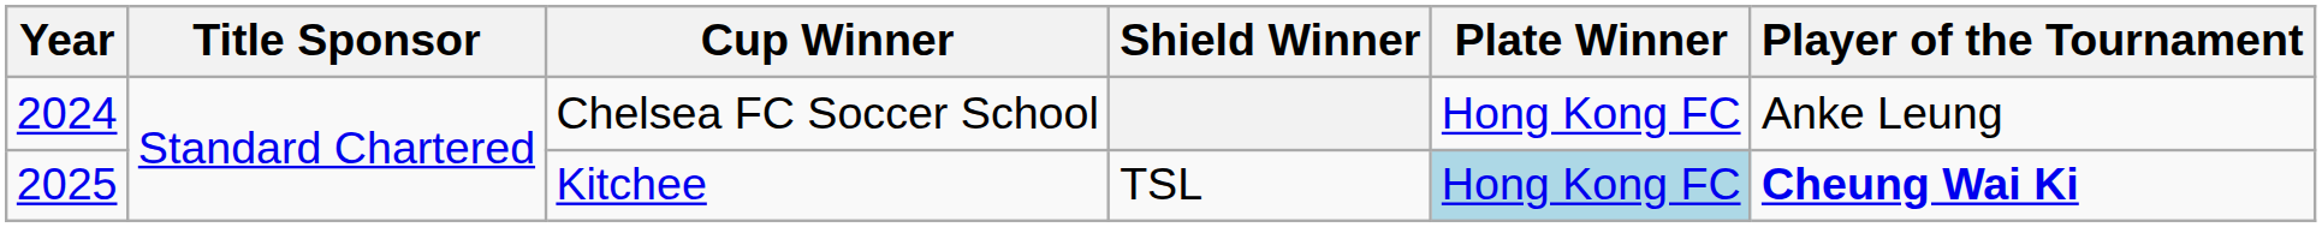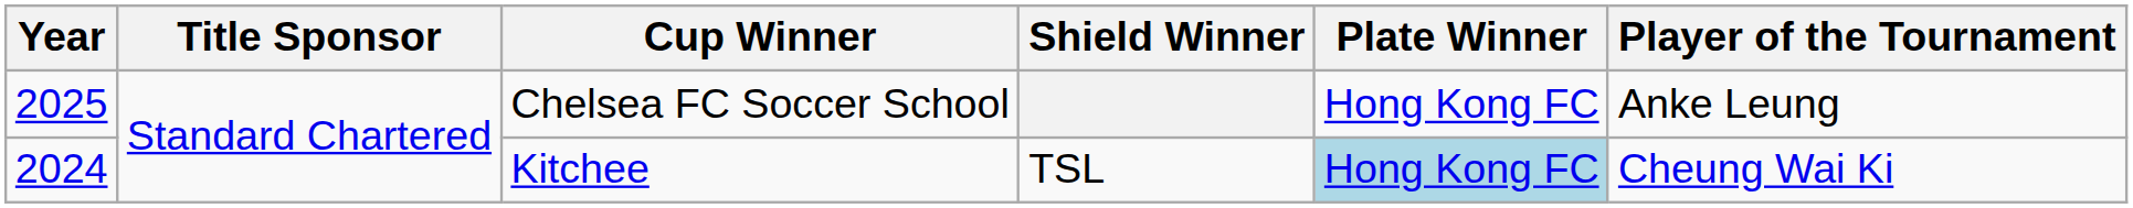Chelsea FC Soccer School | Year: 2024 -> 2025
Kitchee | Year: 2025 -> 2024
Kitchee | Player of the Tournament: bold -> normal
